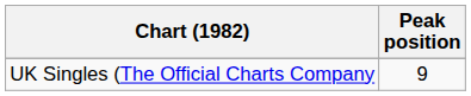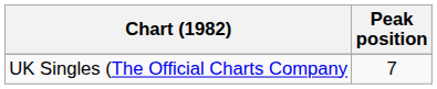UK Singles (The Official Charts Company | Peak position: 9 -> 7
